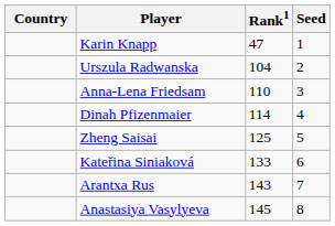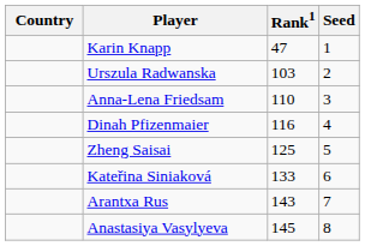Urszula Radwanska | Rank1: 104 -> 103
Dinah Pfizenmaier | Rank1: 114 -> 116
